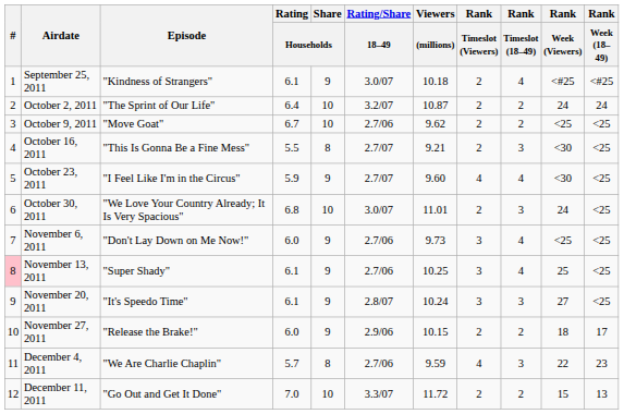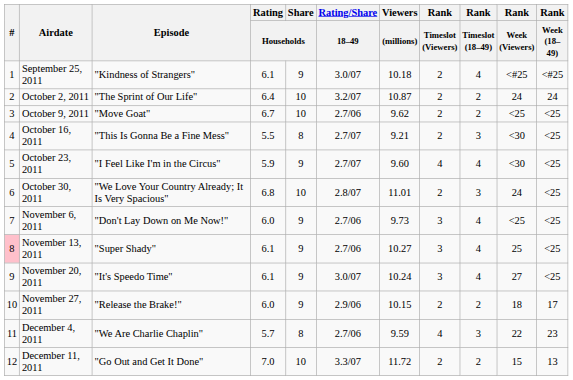October 30, 2011 | Rating/Share / 18–49: 3.0/07 -> 2.8/07
November 13, 2011 | Viewers / (millions): 10.25 -> 10.27
November 20, 2011 | Rating/Share / 18–49: 2.8/07 -> 3.0/07
November 20, 2011 | Rank / Timeslot (18–49): 3 -> 4
